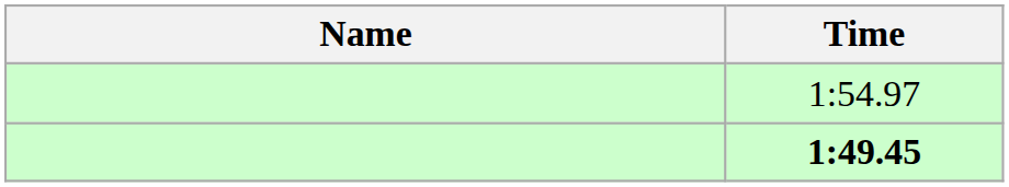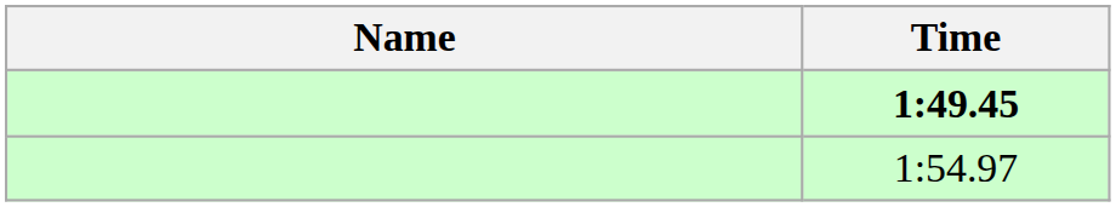rows swapped: 1:49.45 <-> 1:54.97
